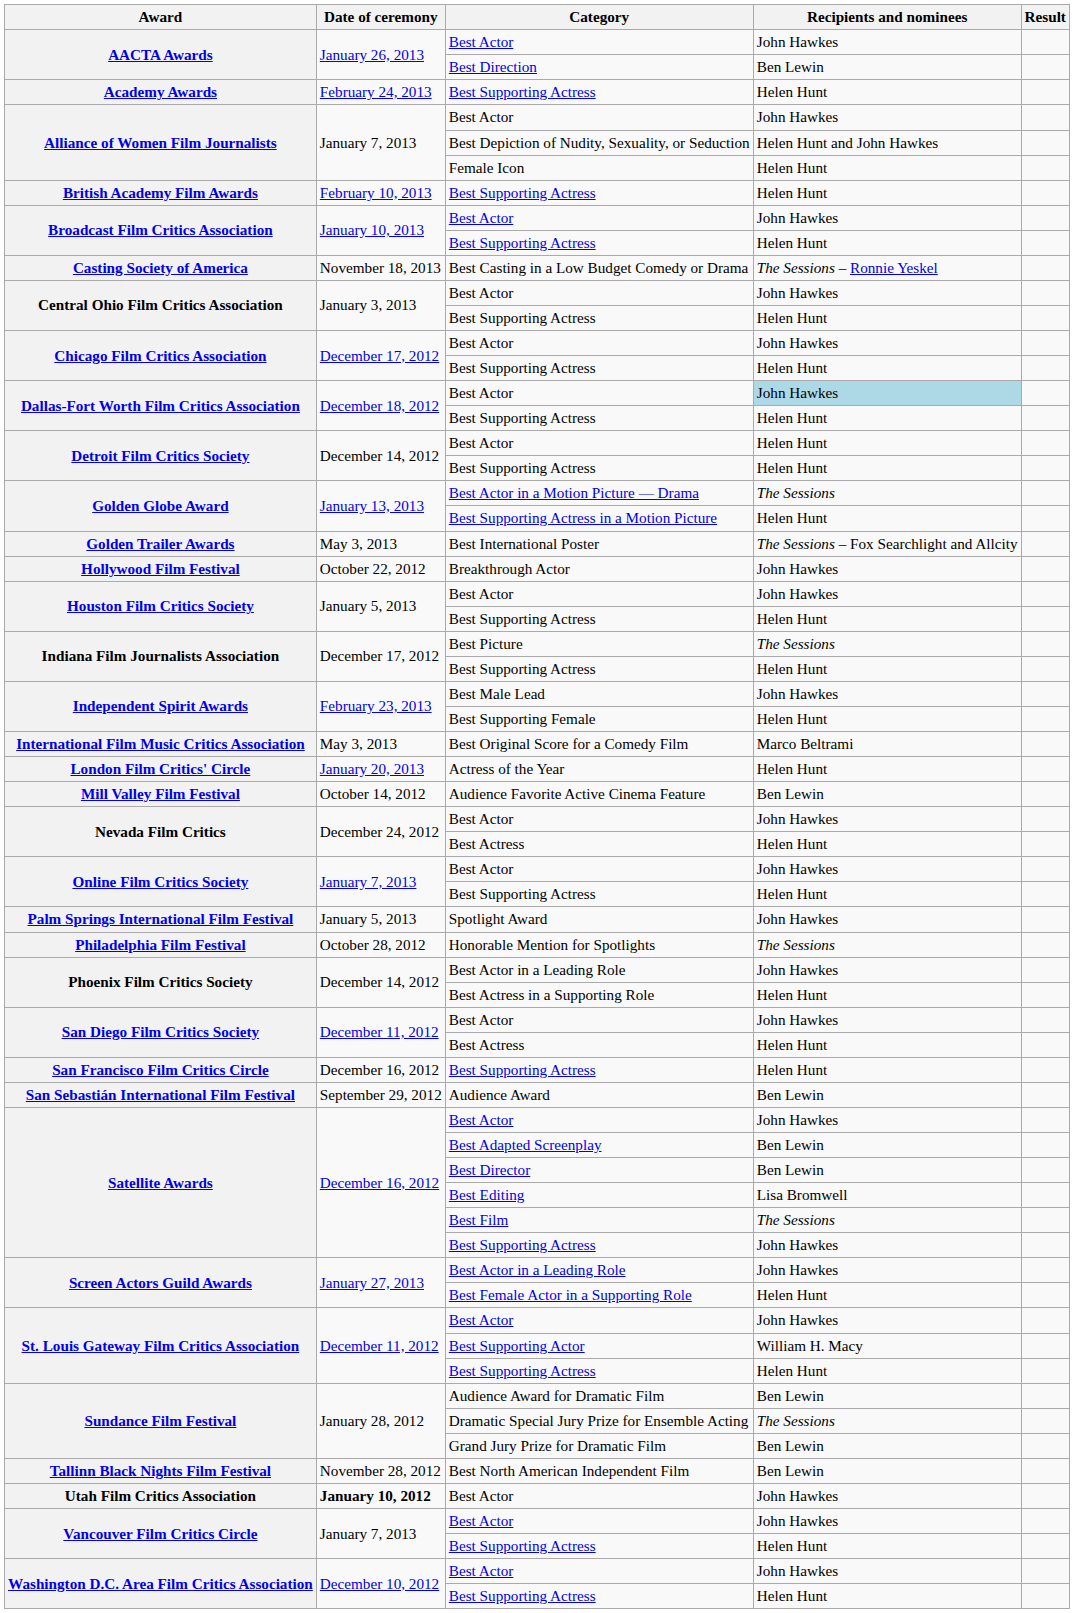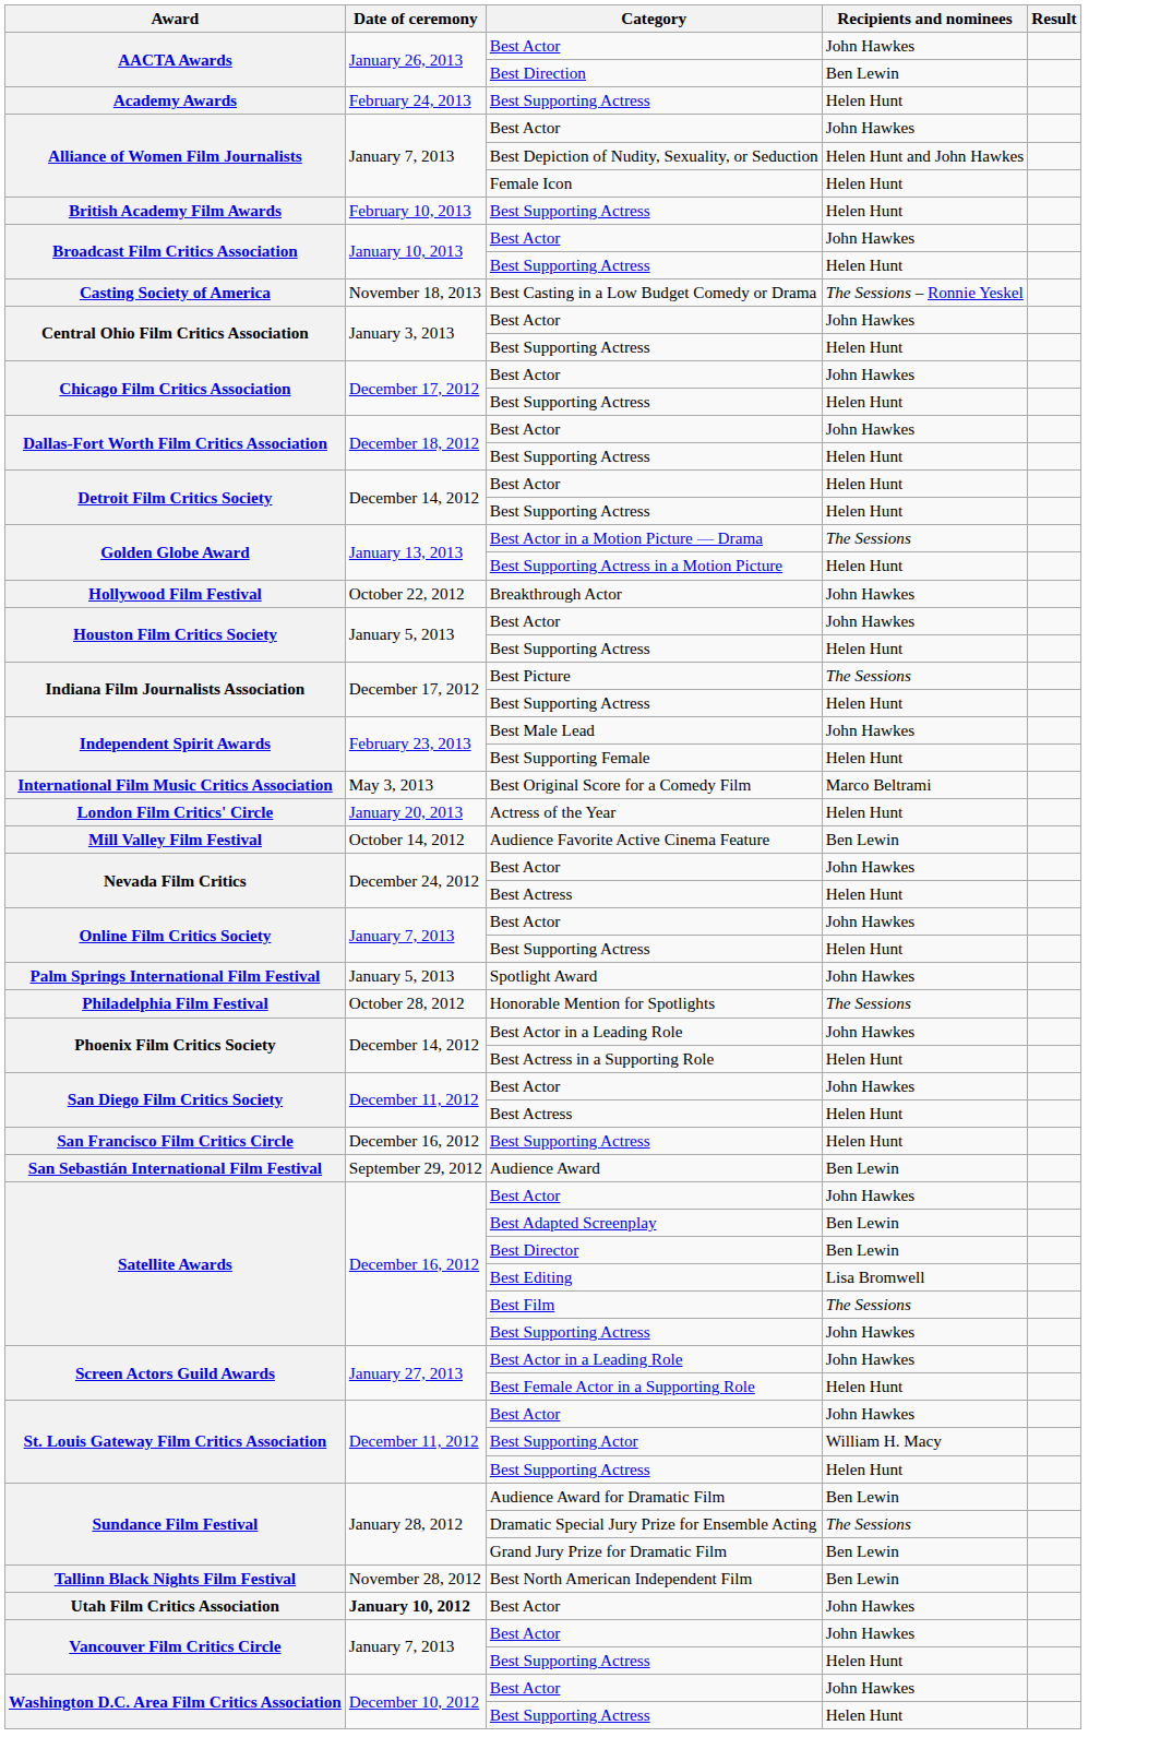Dallas-Fort Worth Film Critics Association / Best Actor | Recipients and nominees: lightblue background -> no background
- row: Golden Trailer Awards | May 3, 2013 | Best International Poster | The Sessions – Fox Searchlight and Allcity
